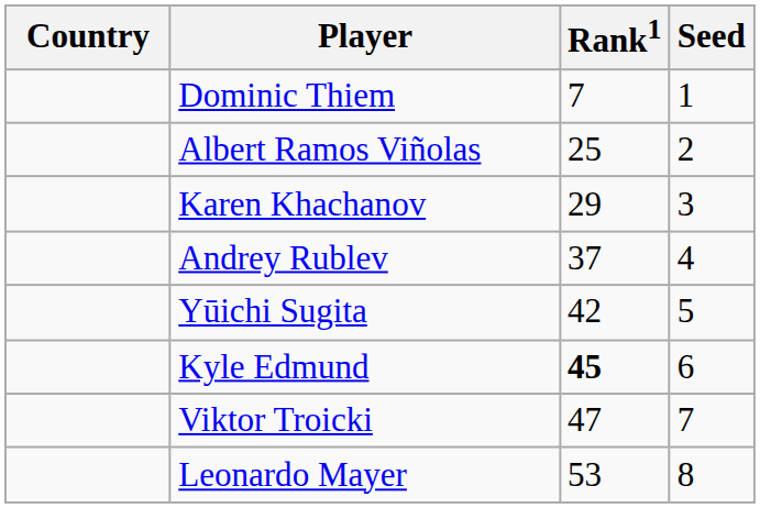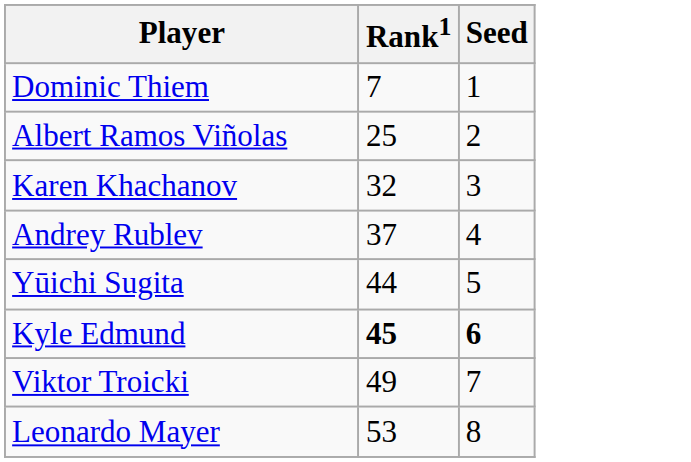- column: Country
Karen Khachanov | Rank1: 29 -> 32
Yūichi Sugita | Rank1: 42 -> 44
Kyle Edmund | Seed: normal -> bold
Viktor Troicki | Rank1: 47 -> 49
